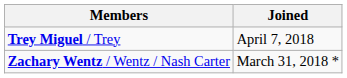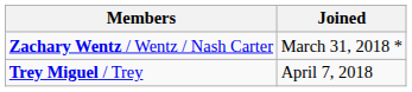rows swapped: Zachary Wentz / Wentz / Nash Carter <-> Trey Miguel / Trey
